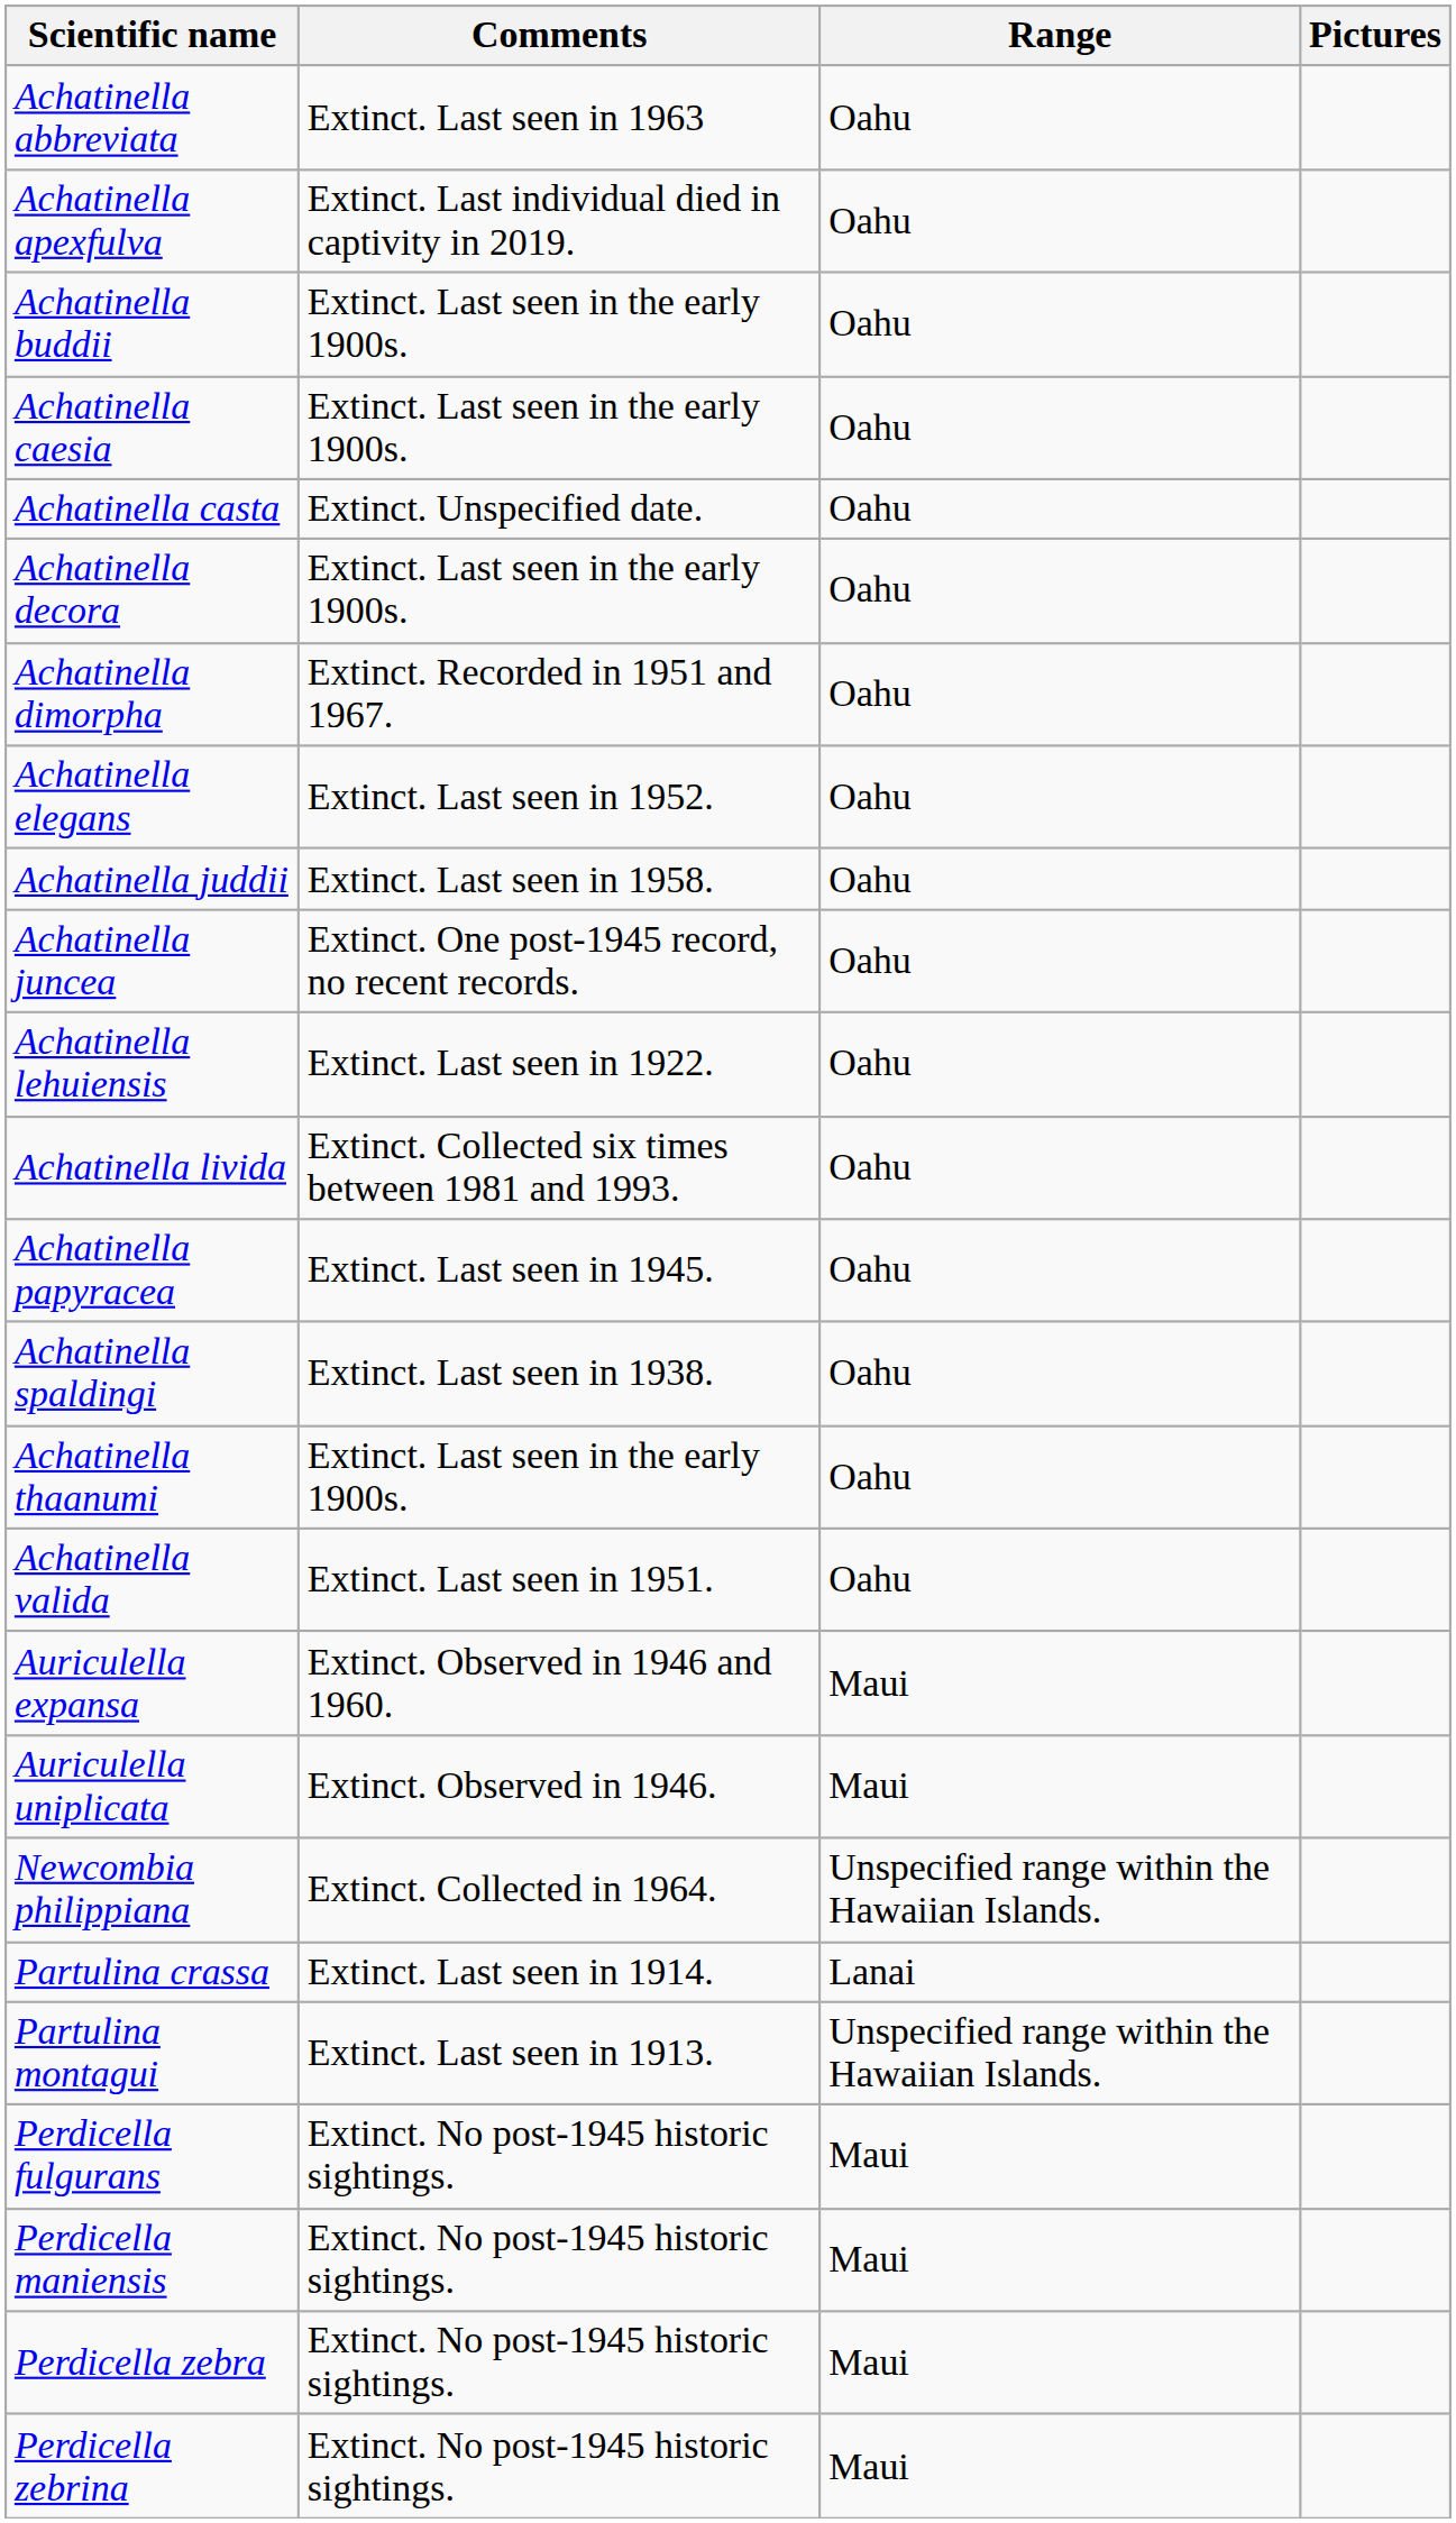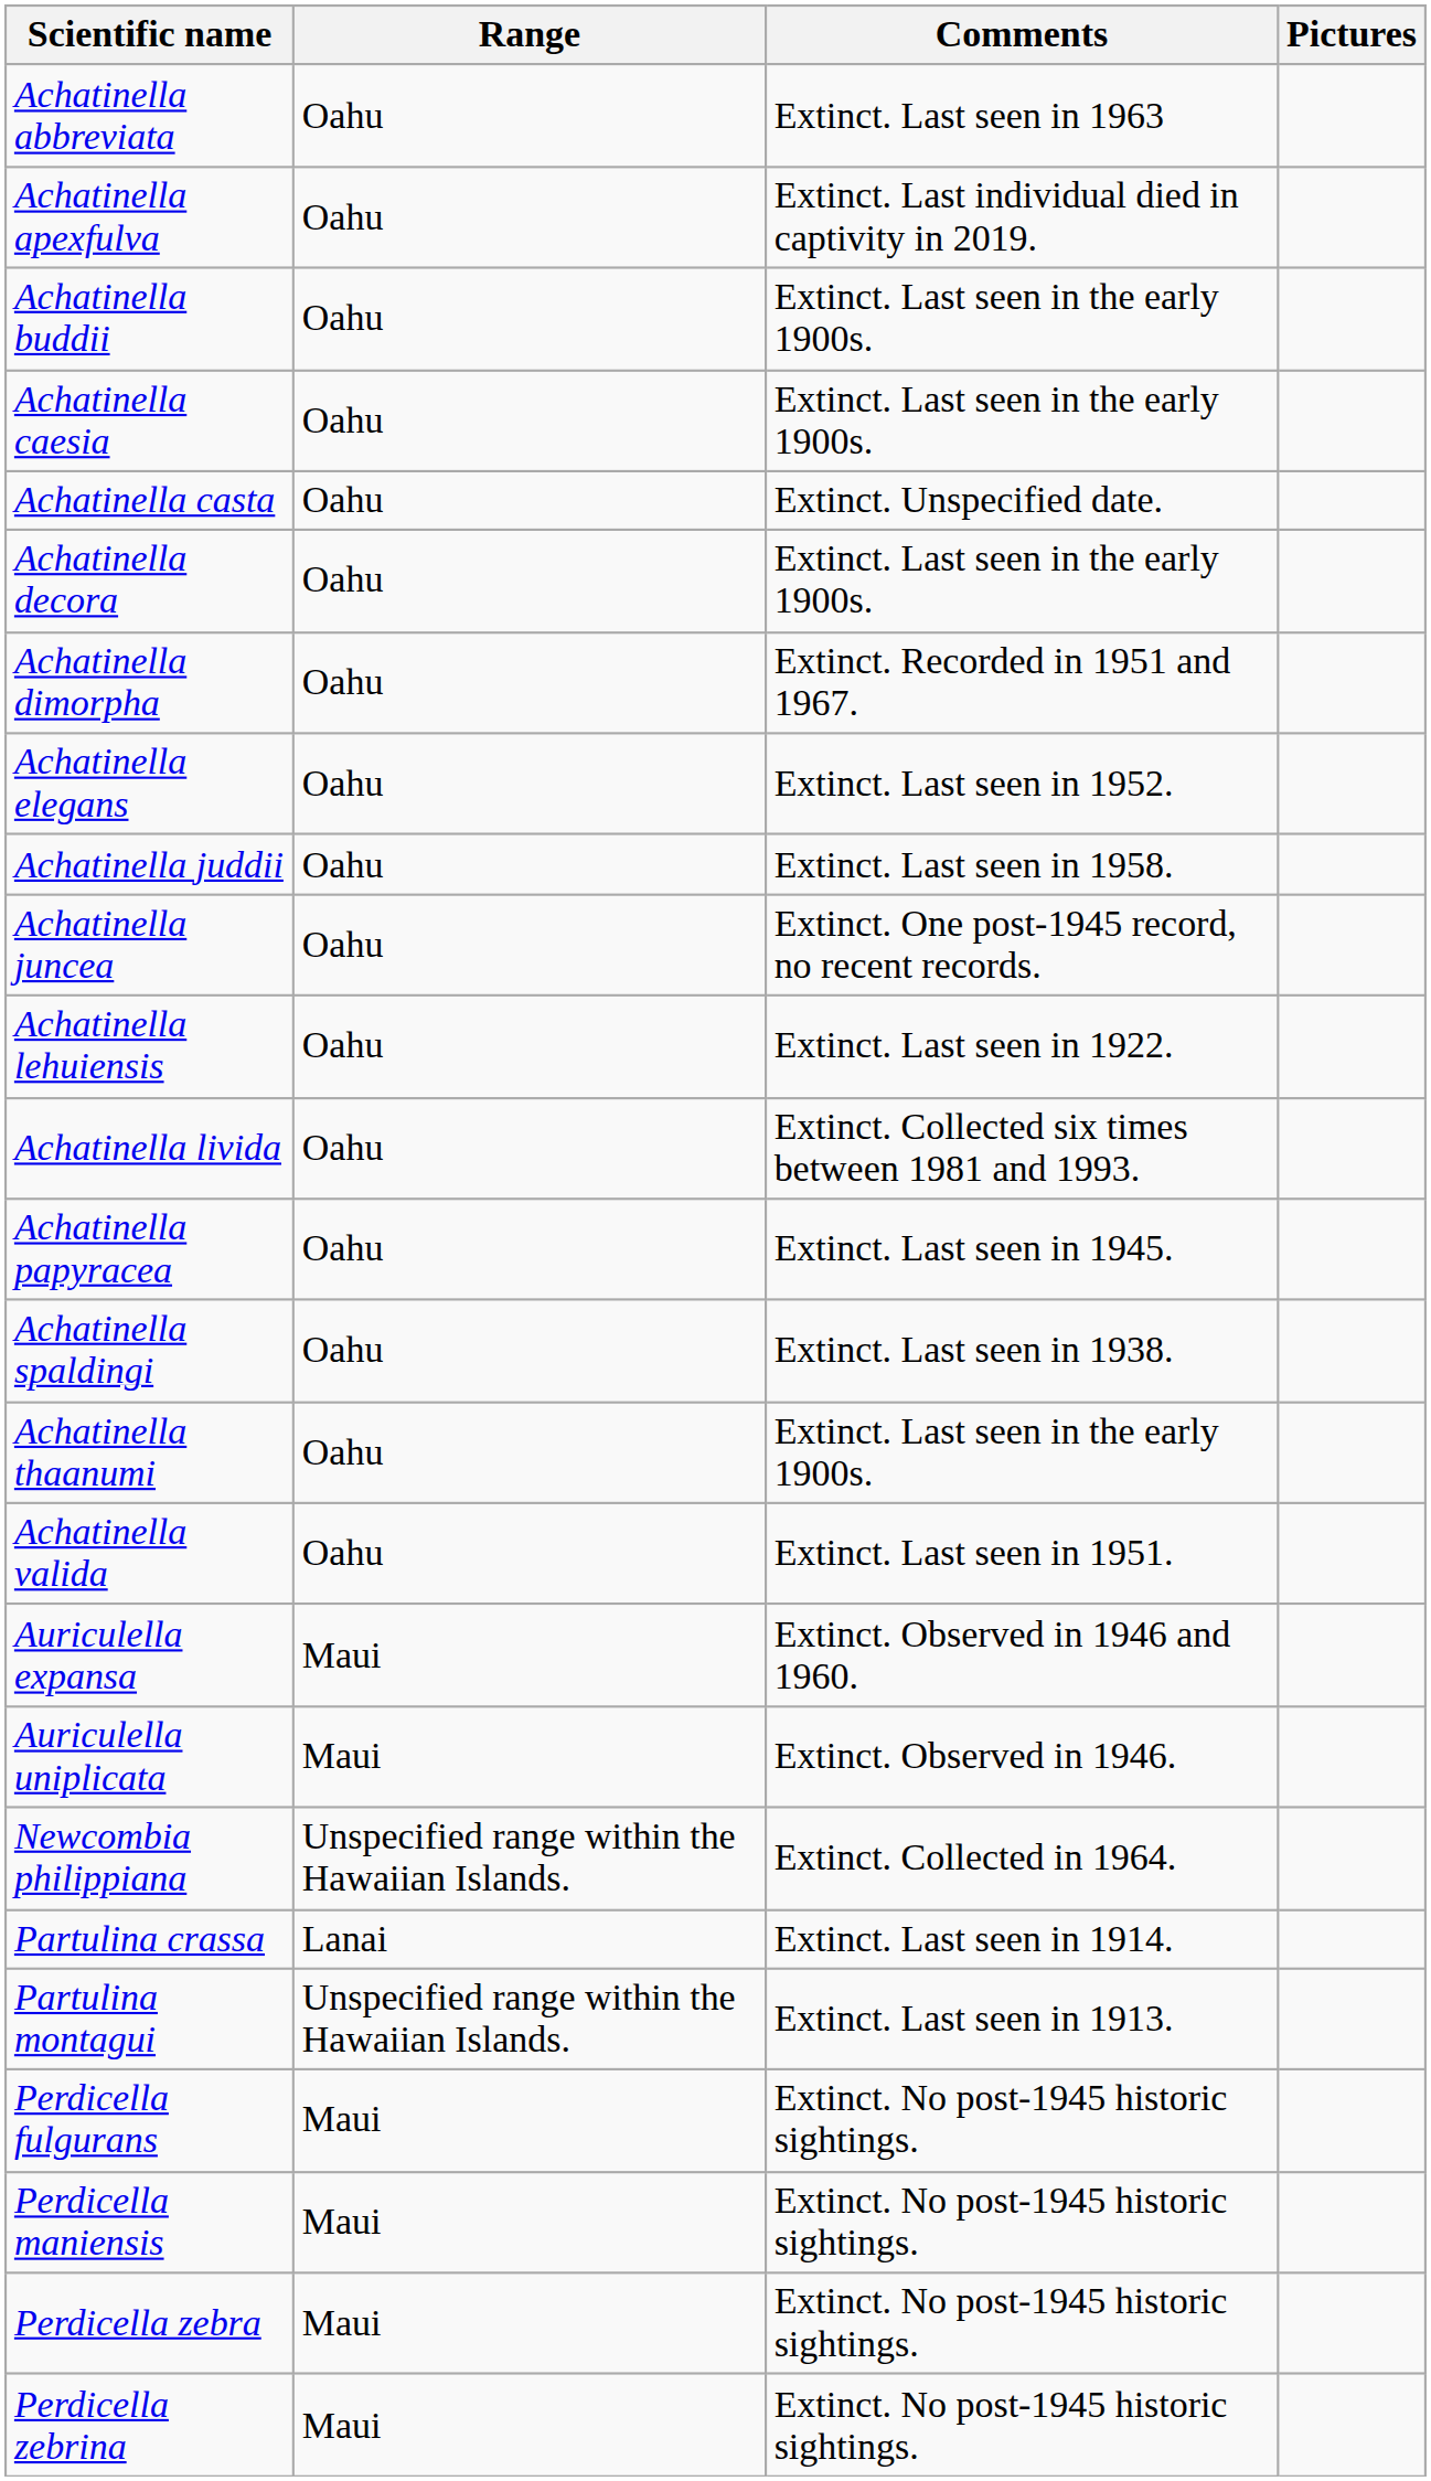columns swapped: Range <-> Comments
